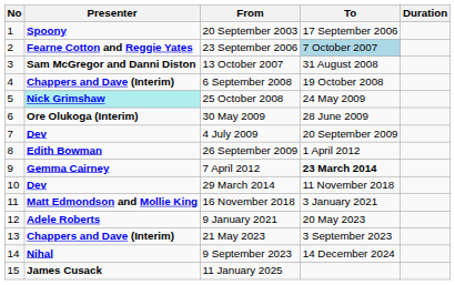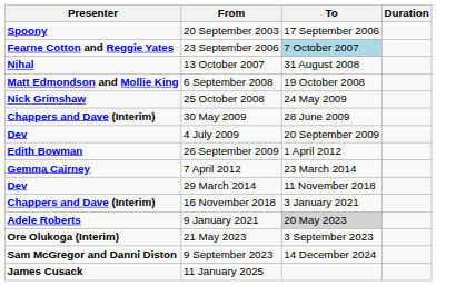- column: No | 1 | 2 | 3 | 4 | 5 | 6 | 7 | 8 | 9 | 10 | 11 | 12 | 13 | 14 | 15
13 October 2007 | Presenter: Sam McGregor and Danni Diston -> Nihal
6 September 2008 | Presenter: Chappers and Dave (Interim) -> Matt Edmondson and Mollie King
25 October 2008 | Presenter: paleturquoise background -> no background
30 May 2009 | Presenter: Ore Olukoga (Interim) -> Chappers and Dave (Interim)
7 April 2012 | To: bold -> normal
16 November 2018 | Presenter: Matt Edmondson and Mollie King -> Chappers and Dave (Interim)
9 January 2021 | To: no background -> lightgrey background
21 May 2023 | Presenter: Chappers and Dave (Interim) -> Ore Olukoga (Interim)
9 September 2023 | Presenter: Nihal -> Sam McGregor and Danni Diston
